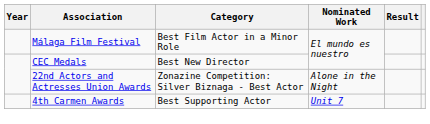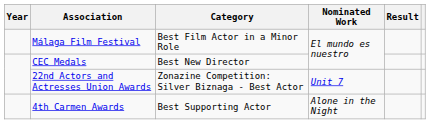22nd Actors and Actresses Union Awards | Nominated Work: Alone in the Night -> Unit 7
4th Carmen Awards | Nominated Work: Unit 7 -> Alone in the Night
